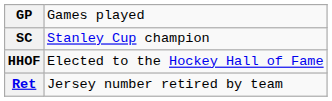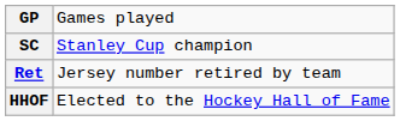rows swapped: Ret <-> HHOF
